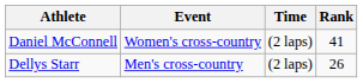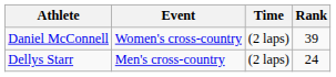Daniel McConnell | Rank: 41 -> 39
Dellys Starr | Rank: 26 -> 24
